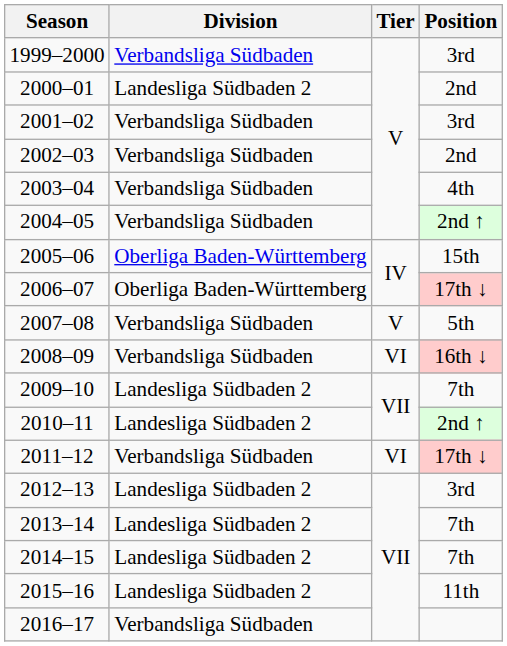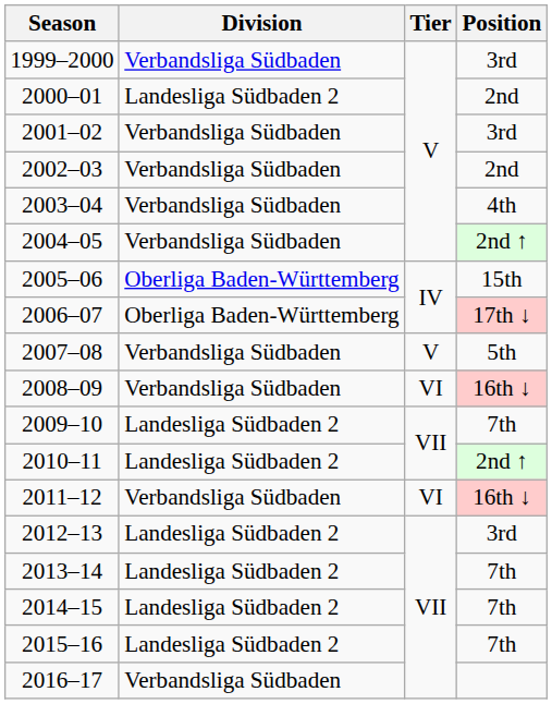2011–12 | Position: 17th ↓ -> 16th ↓
2015–16 | Position: 11th -> 7th
